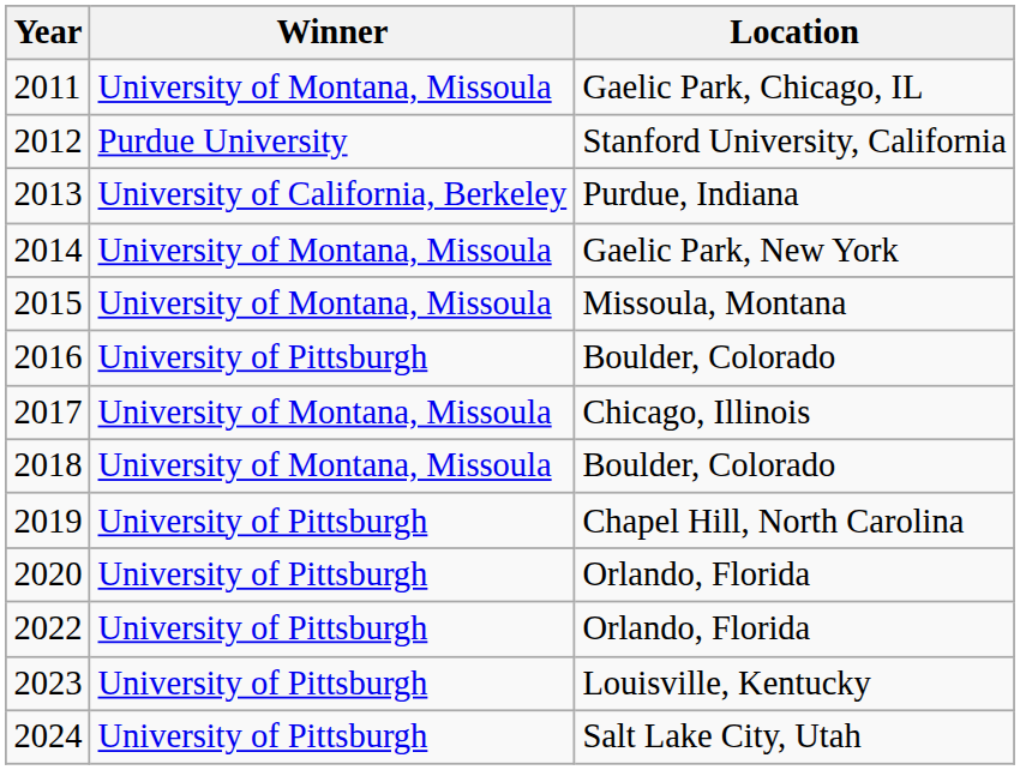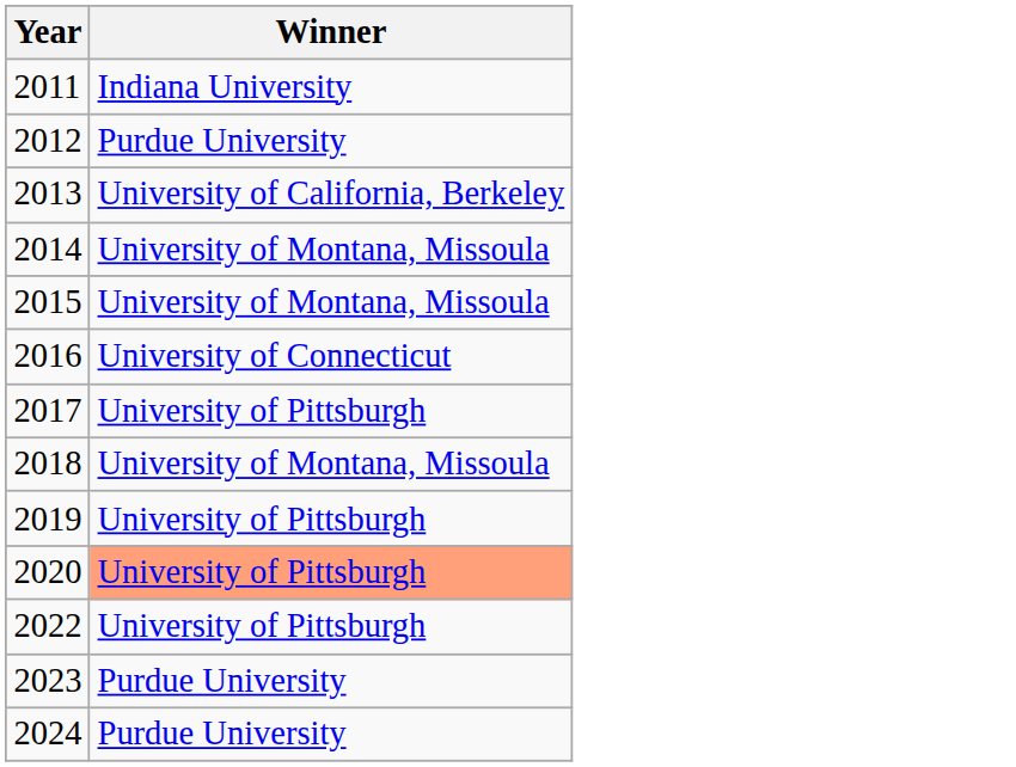- column: Location | Gaelic Park, Chicago, IL | Stanford University, California | Purdue, Indiana | Gaelic Park, New York | Missoula, Montana | Boulder, Colorado | Chicago, Illinois | Boulder, Colorado | Chapel Hill, North Carolina | Orlando, Florida | Orlando, Florida | Louisville, Kentucky | Salt Lake City, Utah
2011 | Winner: University of Montana, Missoula -> Indiana University
2016 | Winner: University of Pittsburgh -> University of Connecticut
2017 | Winner: University of Montana, Missoula -> University of Pittsburgh
2020 | Winner: no background -> lightsalmon background
2023 | Winner: University of Pittsburgh -> Purdue University
2024 | Winner: University of Pittsburgh -> Purdue University
